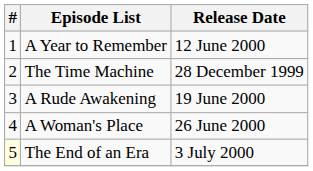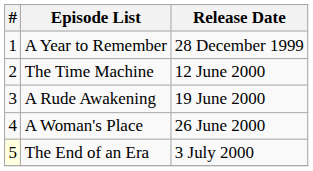A Year to Remember | Release Date: 12 June 2000 -> 28 December 1999
The Time Machine | Release Date: 28 December 1999 -> 12 June 2000
